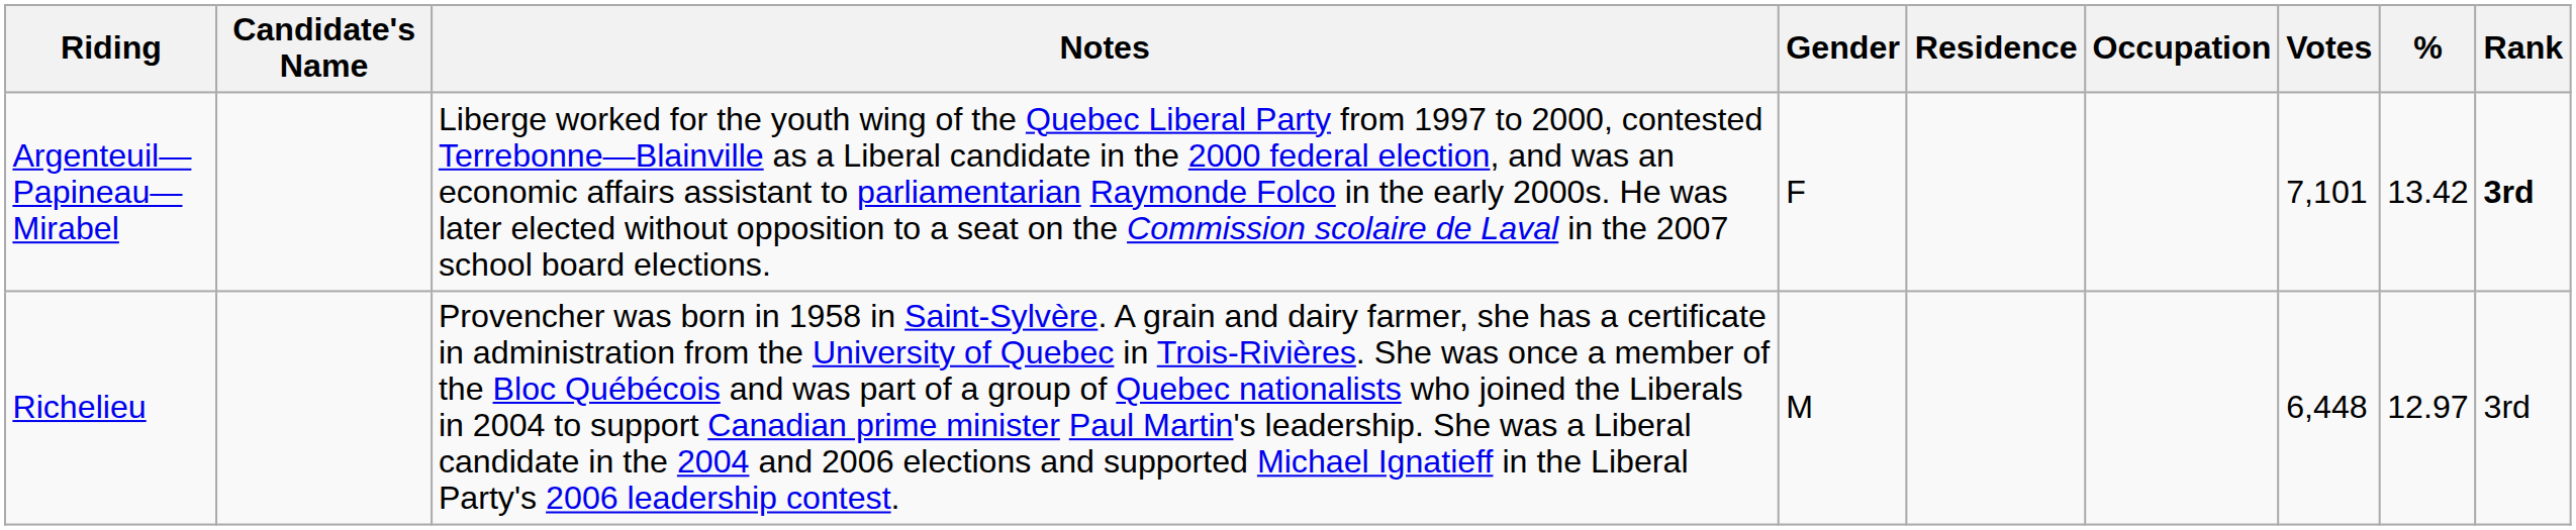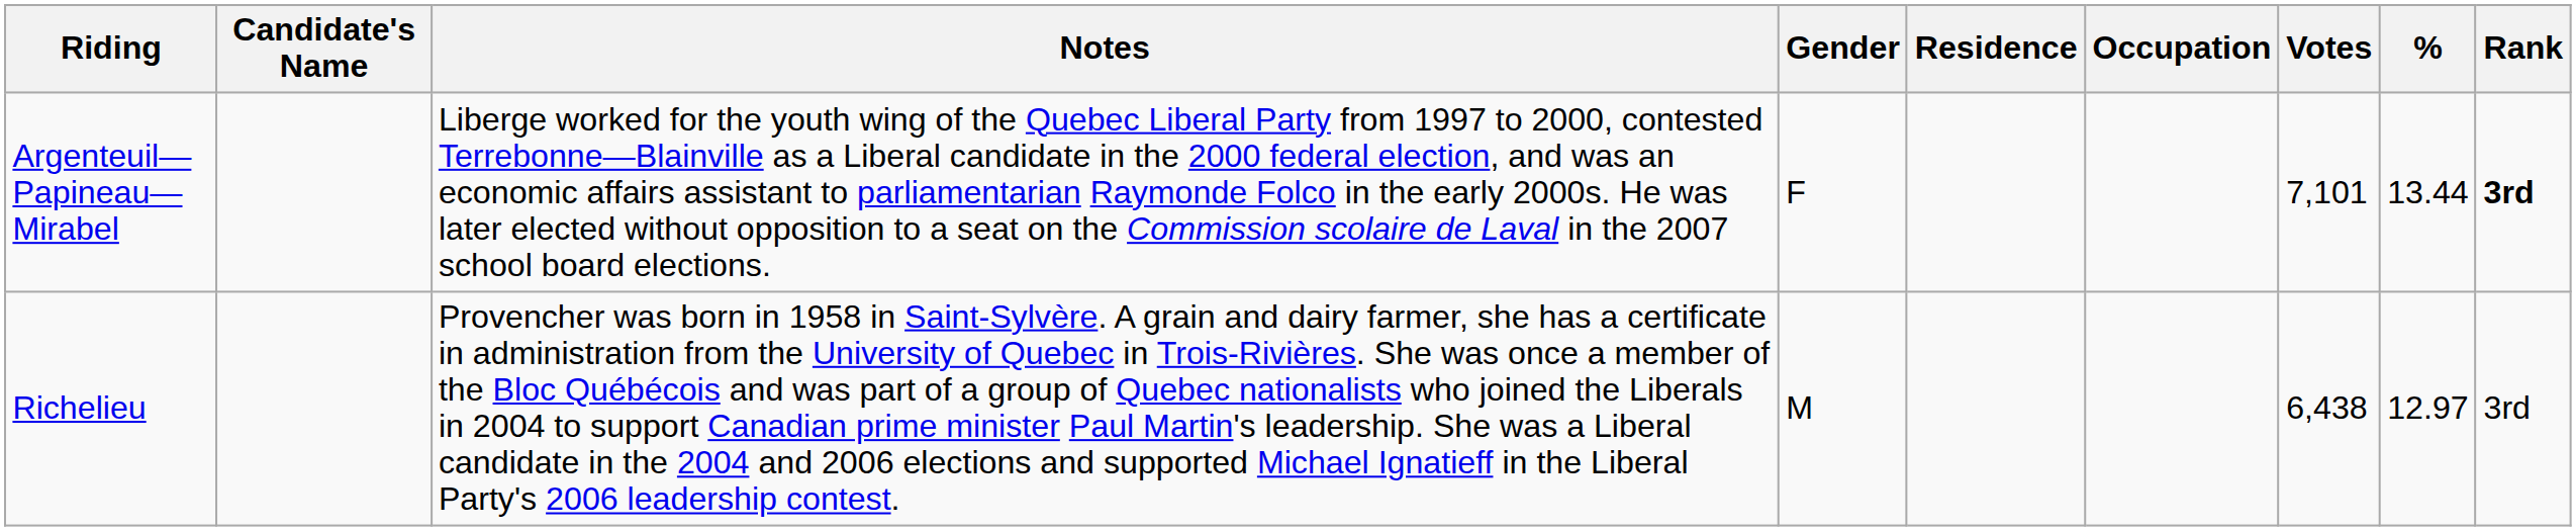Argenteuil—Papineau—Mirabel | %: 13.42 -> 13.44
Richelieu | Votes: 6,448 -> 6,438
